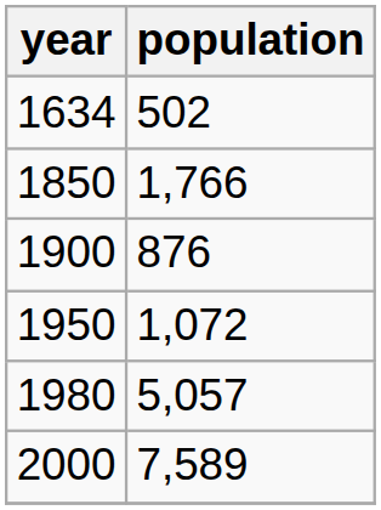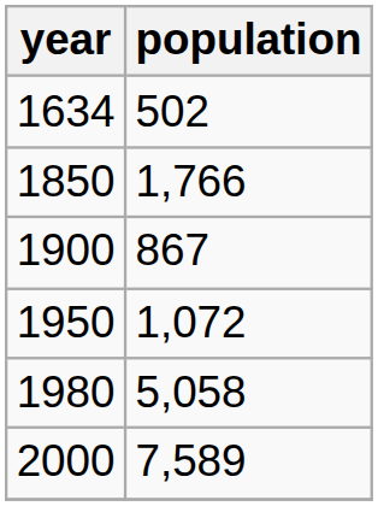1900 | population: 876 -> 867
1980 | population: 5,057 -> 5,058
